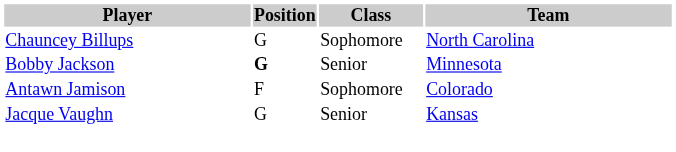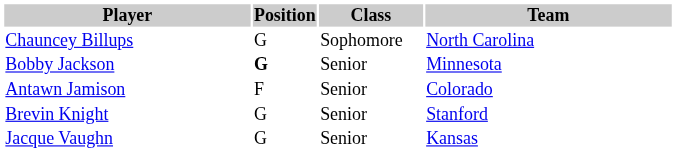Antawn Jamison | Class: Sophomore -> Senior
+ row: Brevin Knight | G | Senior | Stanford
